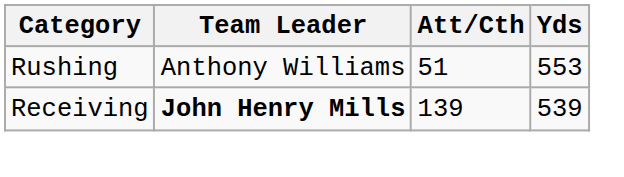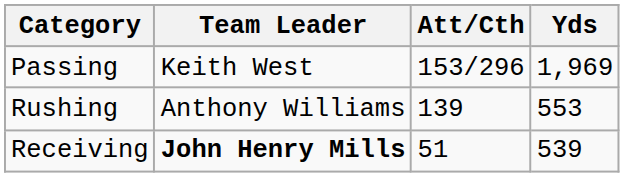+ row: Passing | Keith West | 153/296 | 1,969
Rushing | Att/Cth: 51 -> 139
Receiving | Att/Cth: 139 -> 51
